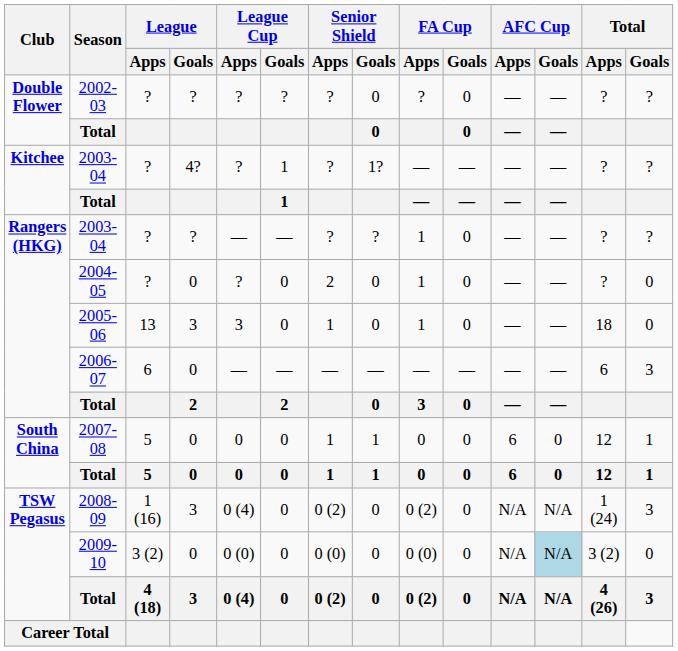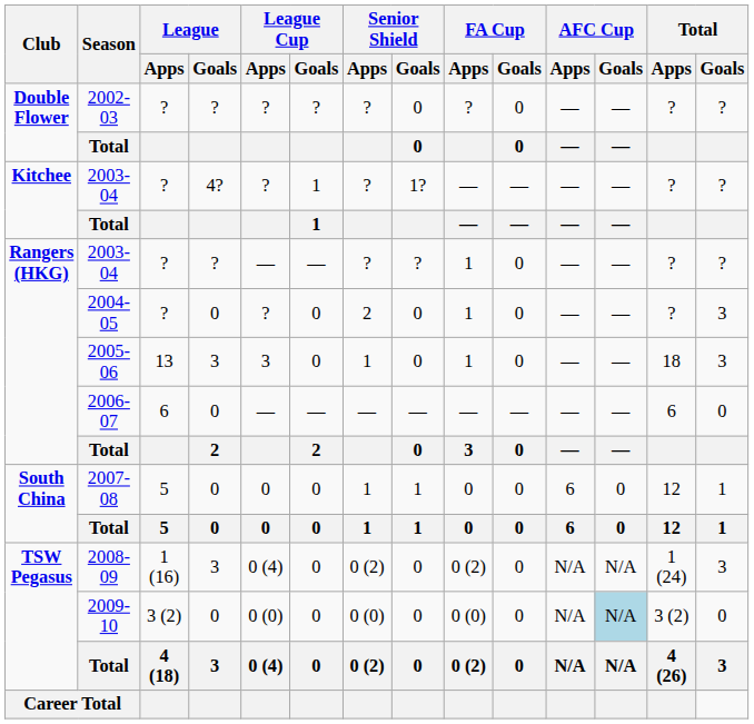2004-05 | Total / Goals: 0 -> 3
2005-06 | Total / Goals: 0 -> 3
2006-07 | Total / Goals: 3 -> 0
